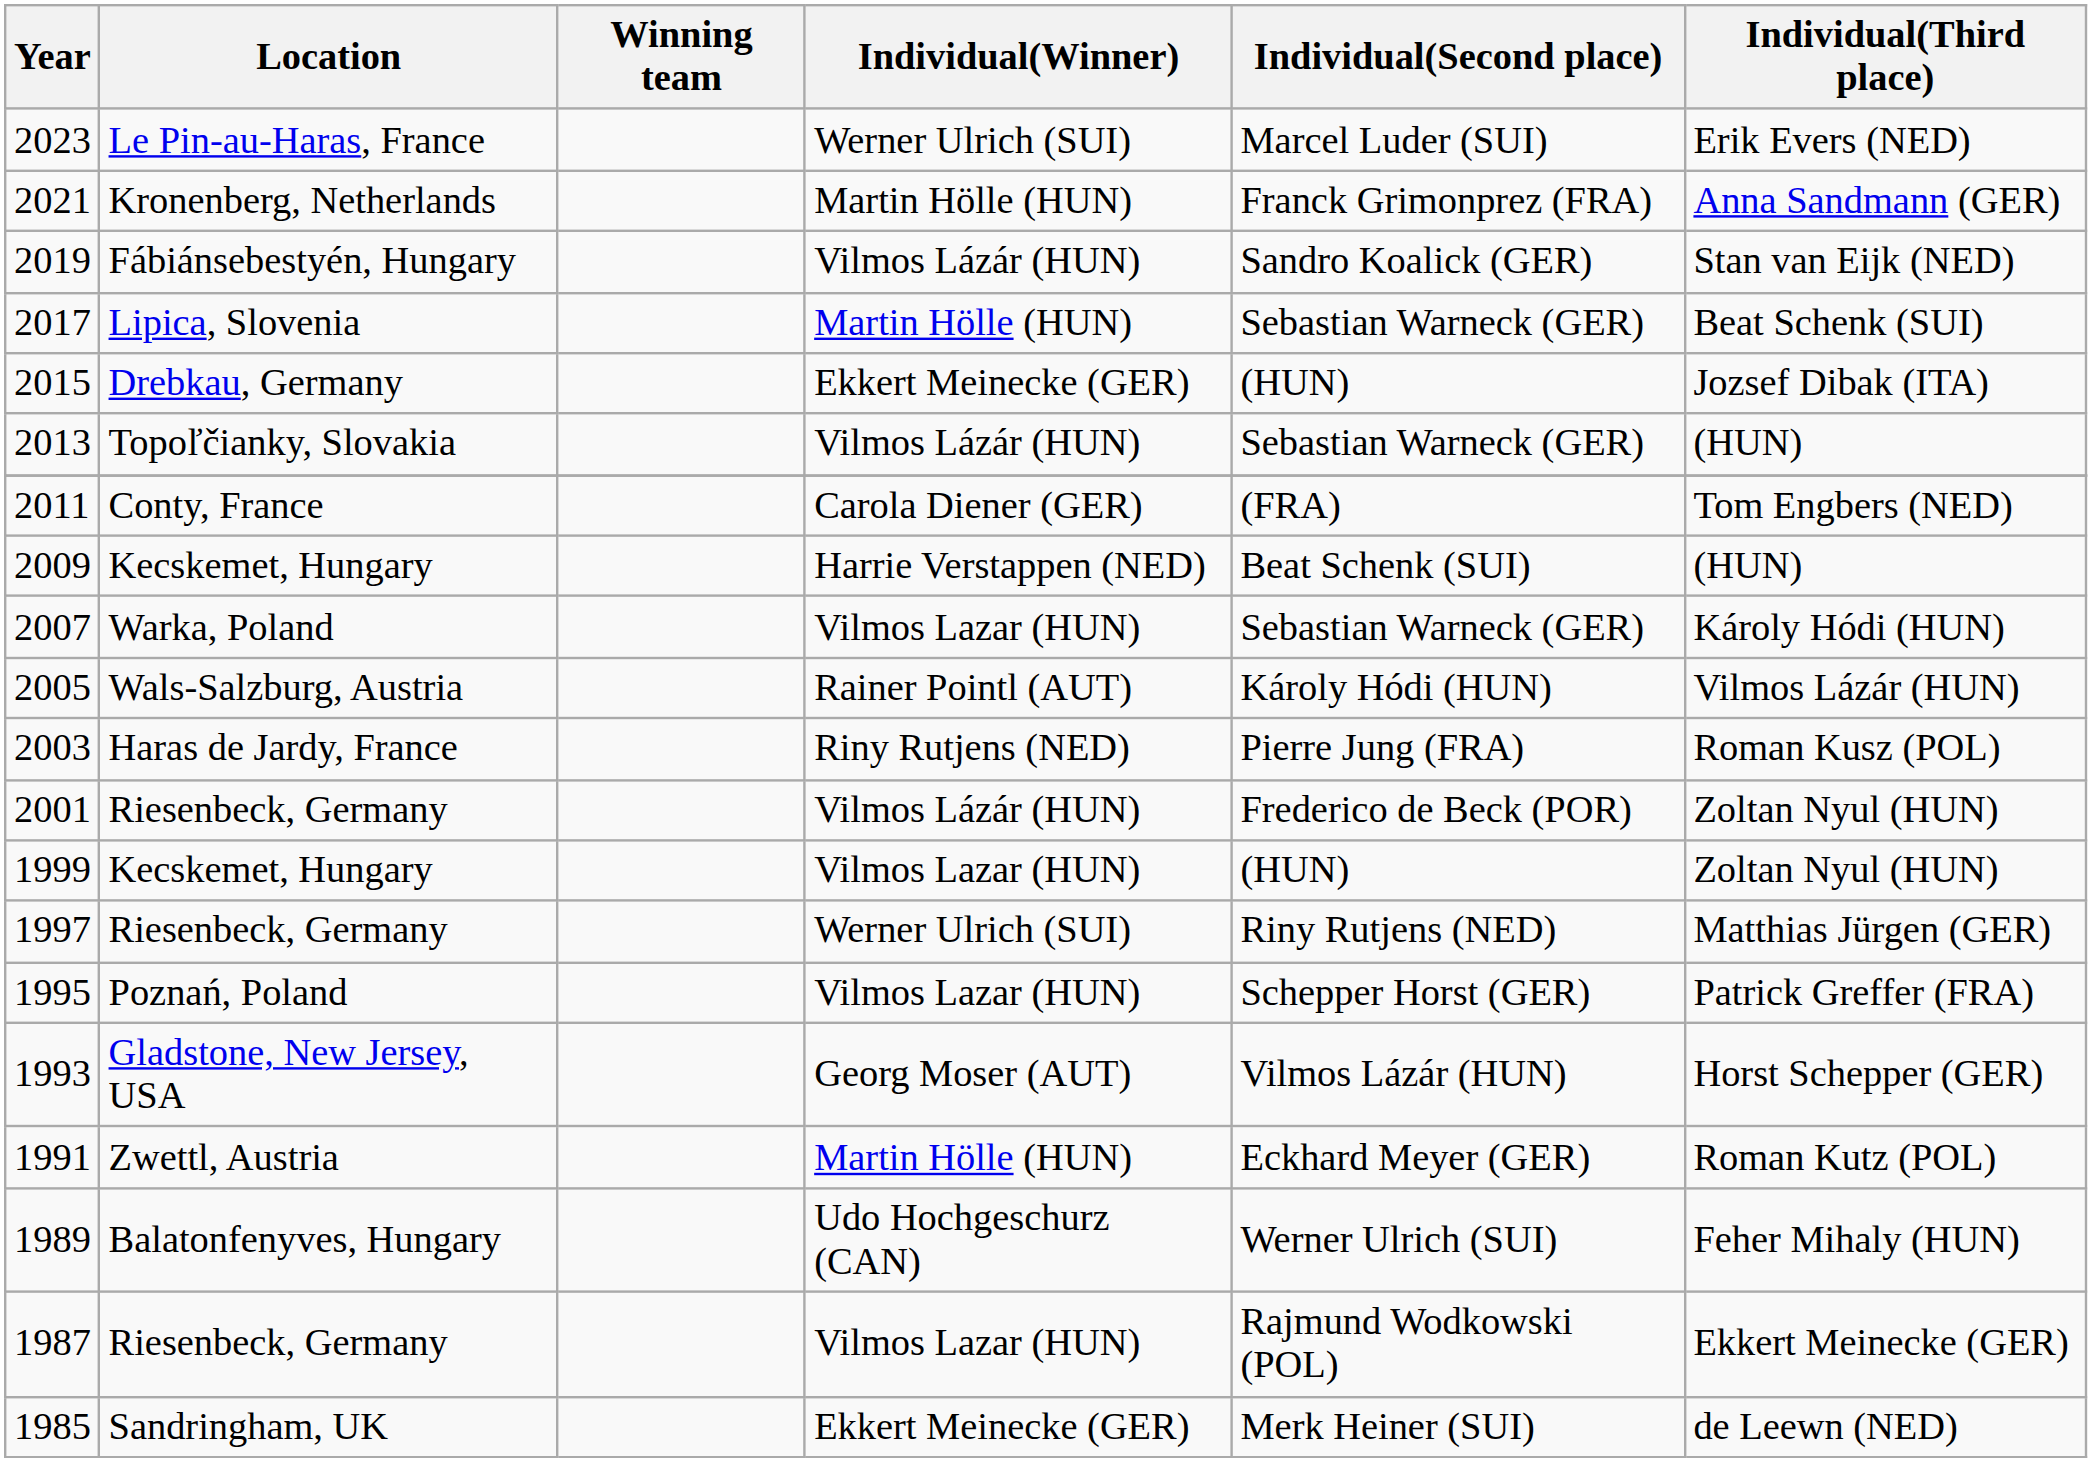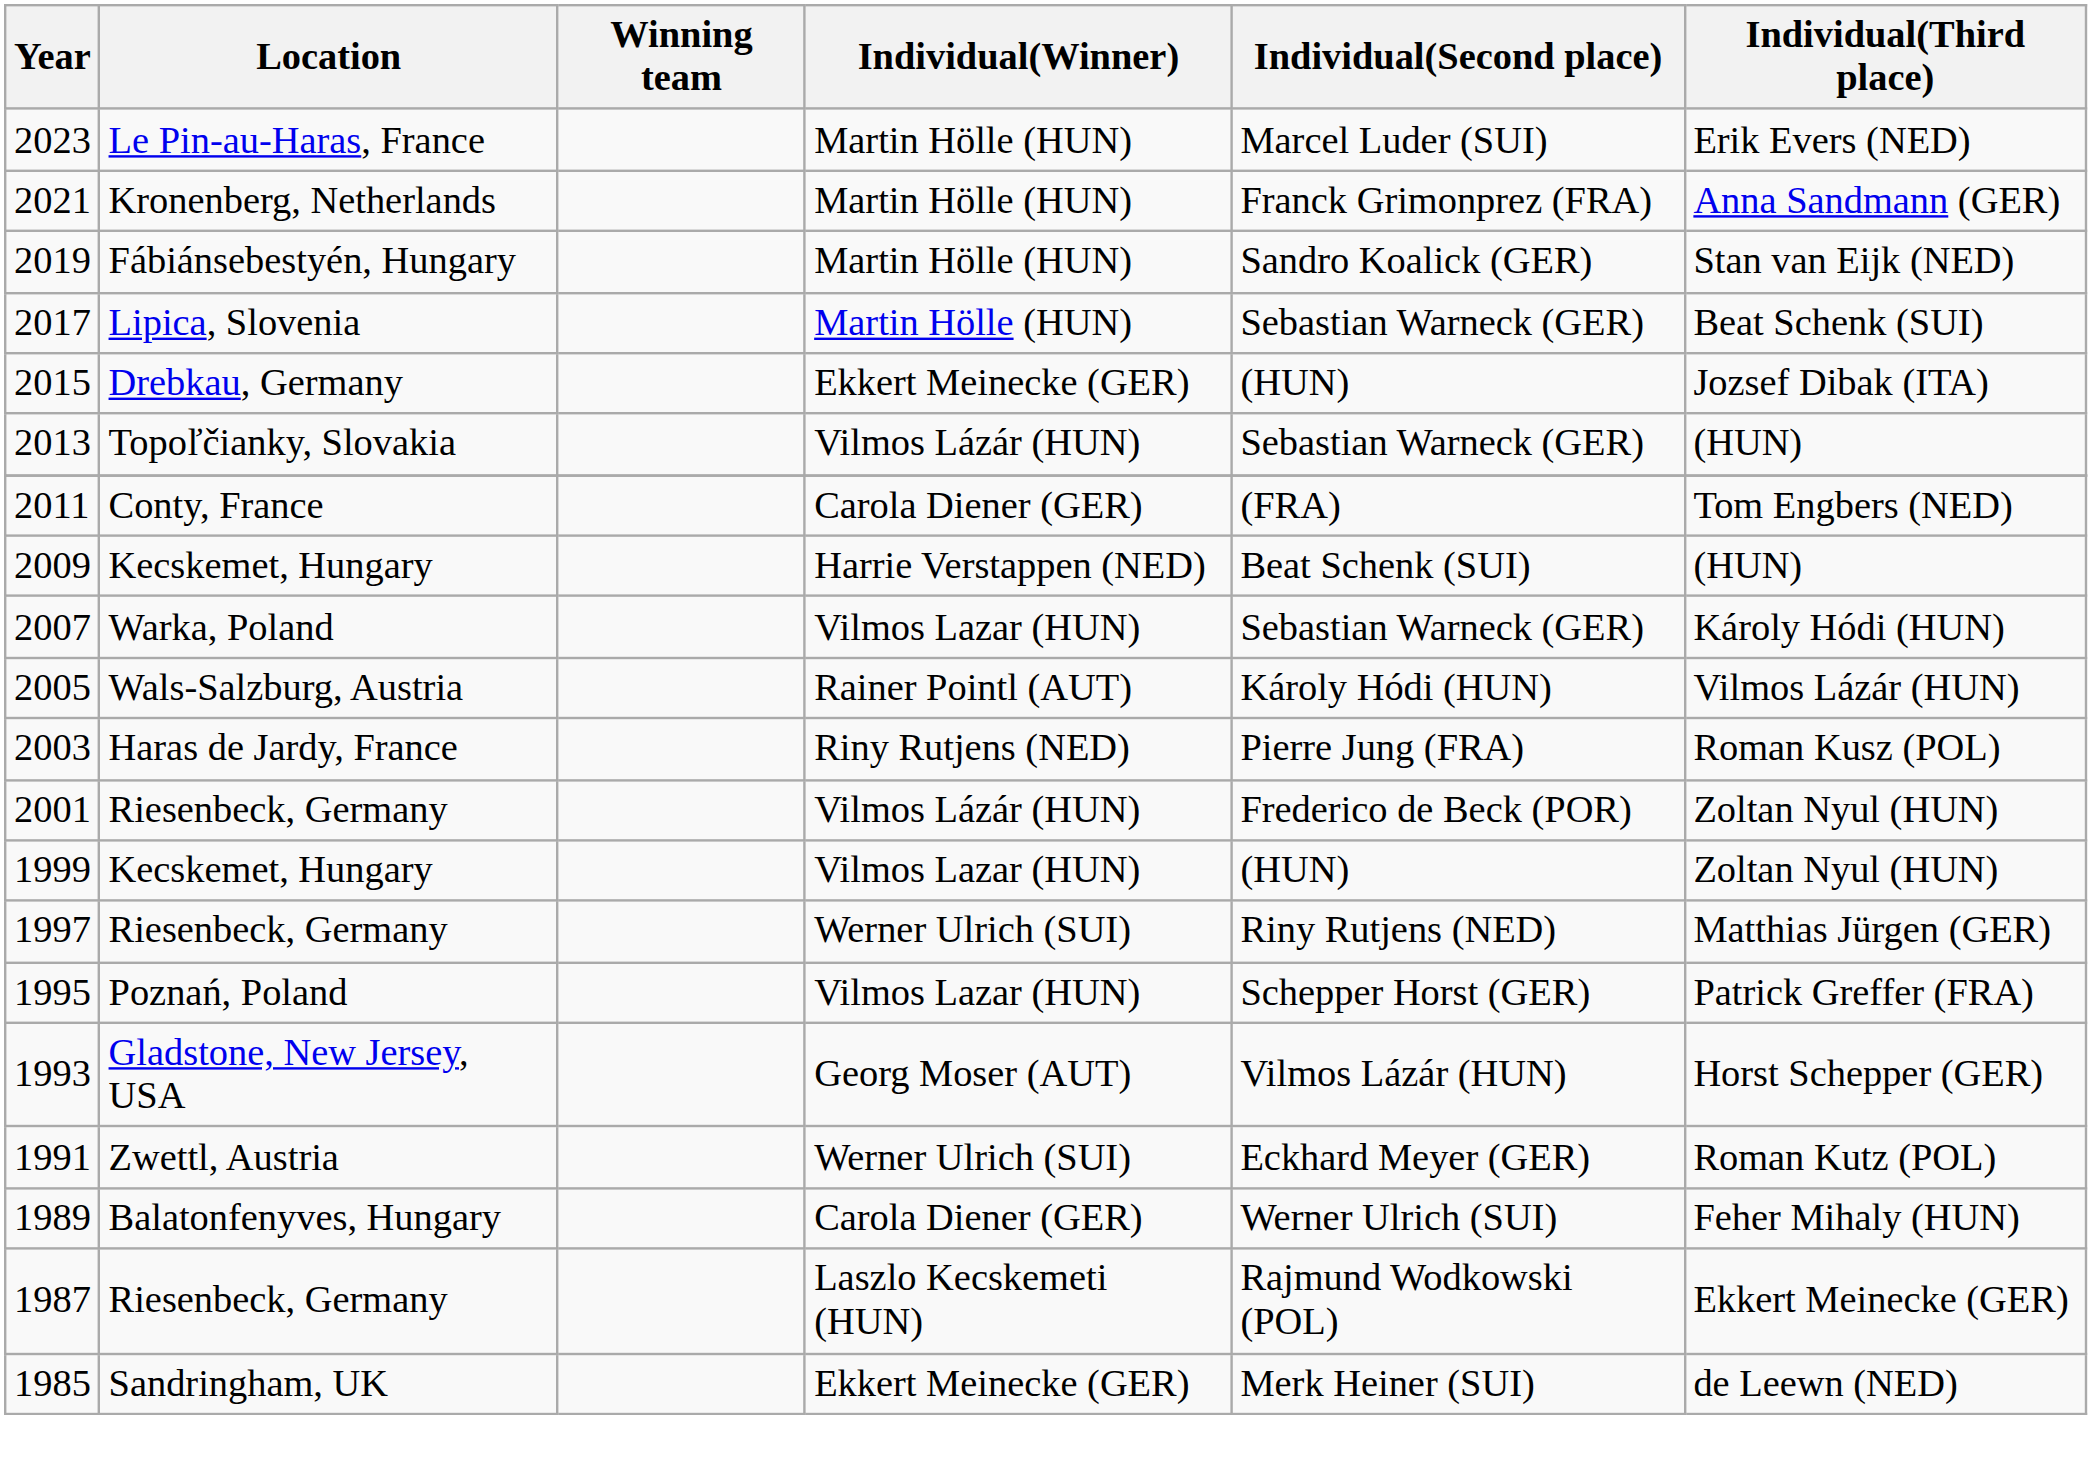2023 | Individual(Winner): Werner Ulrich (SUI) -> Martin Hölle (HUN)
2019 | Individual(Winner): Vilmos Lázár (HUN) -> Martin Hölle (HUN)
1991 | Individual(Winner): Martin Hölle (HUN) -> Werner Ulrich (SUI)
1989 | Individual(Winner): Udo Hochgeschurz (CAN) -> Carola Diener (GER)
1987 | Individual(Winner): Vilmos Lazar (HUN) -> Laszlo Kecskemeti (HUN)
